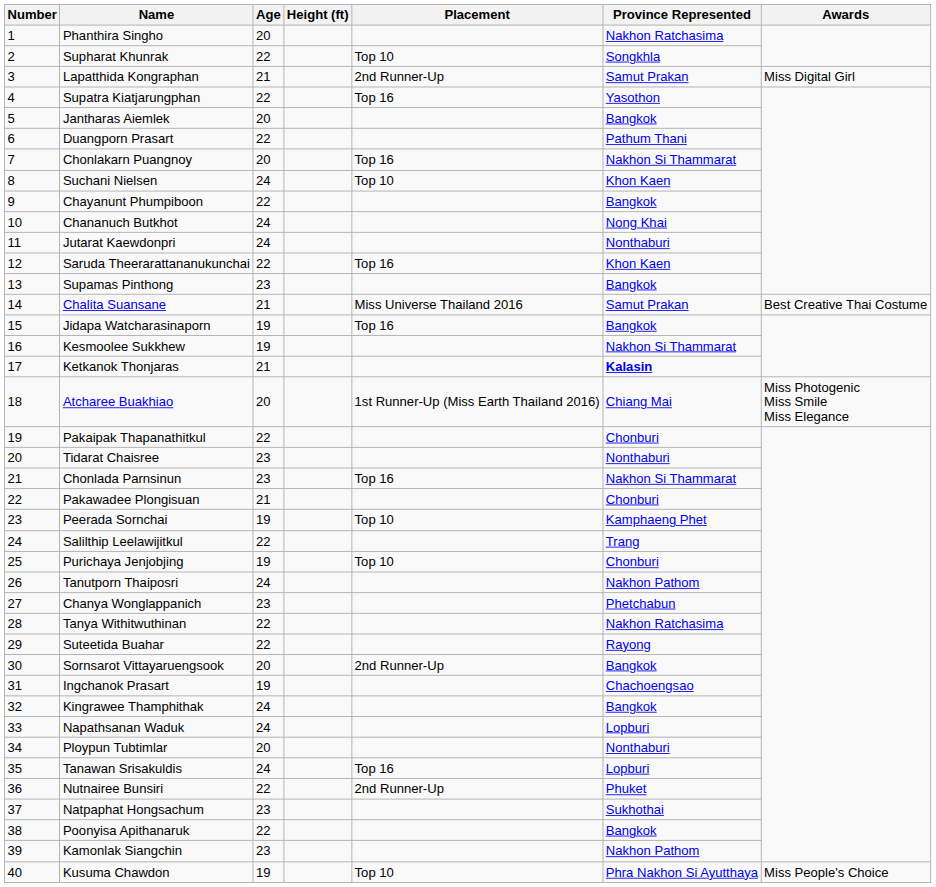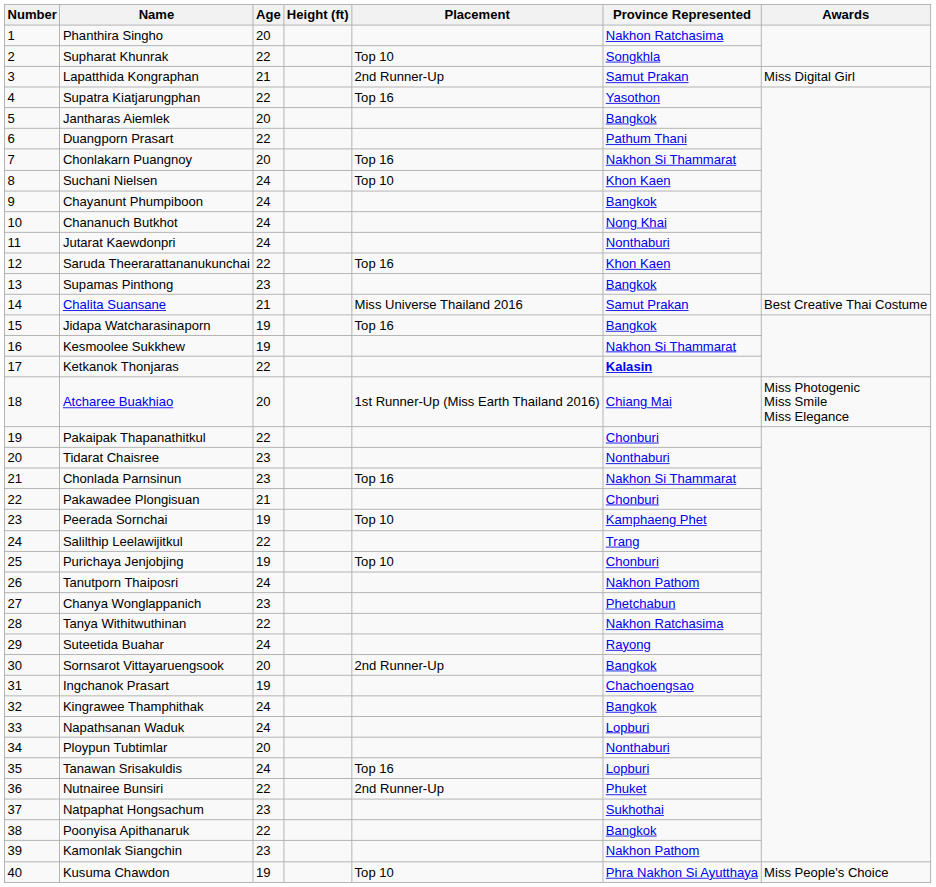Chayanunt Phumpiboon | Age: 22 -> 24
Ketkanok Thonjaras | Age: 21 -> 22
Suteetida Buahar | Age: 22 -> 24
